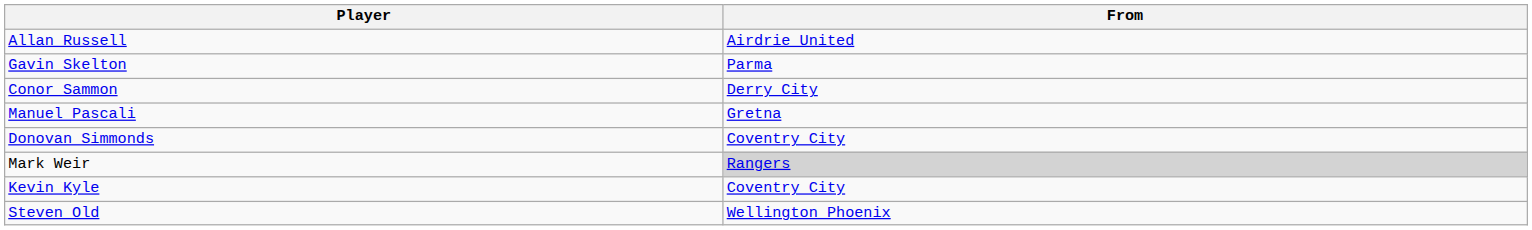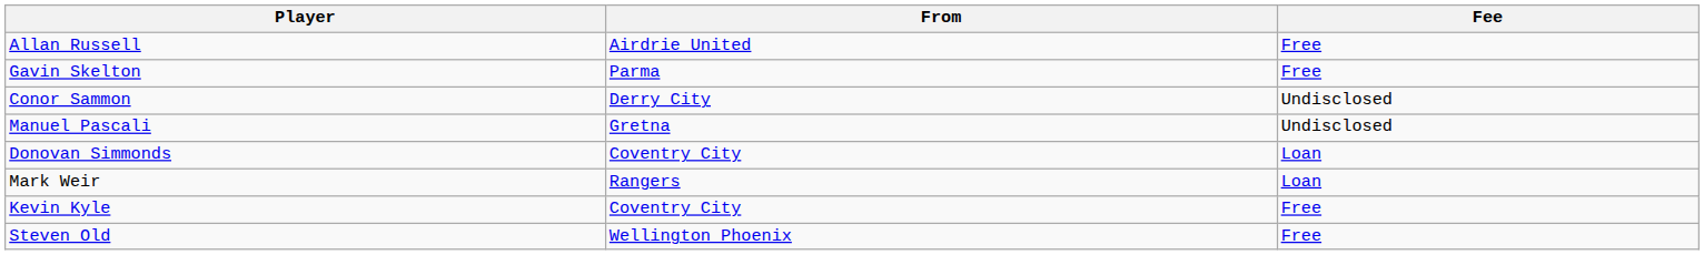+ column: Fee | Free | Free | Undisclosed | Undisclosed | Loan | Loan | Free | Free
Mark Weir | From: lightgrey background -> no background
